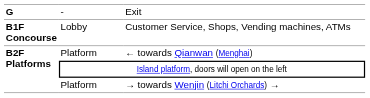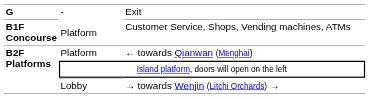Customer Service, Shops, Vending machines, ATMs | column 2: Lobby -> Platform
→ towards Wenjin (Litchi Orchards) → | column 2: Platform -> Lobby
